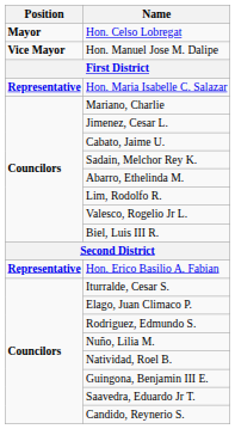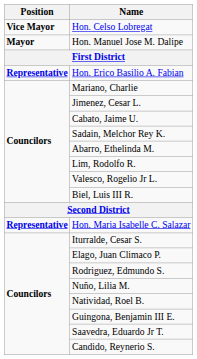Hon. Celso Lobregat | Position: Mayor -> Vice Mayor
Hon. Manuel Jose M. Dalipe | Position: Vice Mayor -> Mayor
rows swapped: Hon. Maria Isabelle C. Salazar <-> Hon. Erico Basilio A. Fabian
